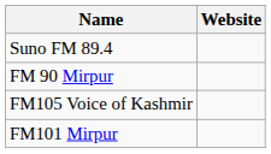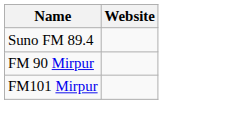- row: FM105 Voice of Kashmir
